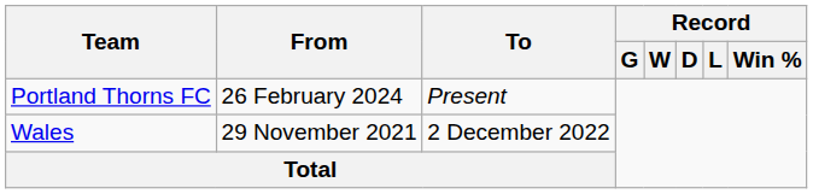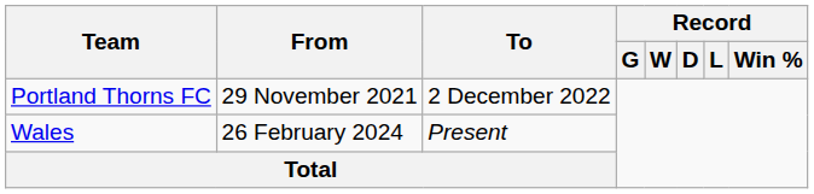Portland Thorns FC | From: 26 February 2024 -> 29 November 2021
Portland Thorns FC | To: Present -> 2 December 2022
Wales | From: 29 November 2021 -> 26 February 2024
Wales | To: 2 December 2022 -> Present
